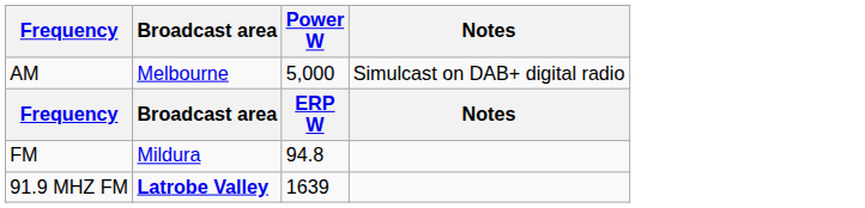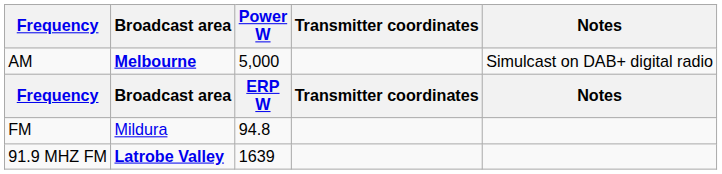+ column: Transmitter coordinates | Transmitter coordinates
AM | Broadcast area: normal -> bold
